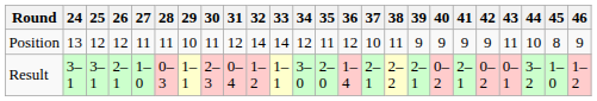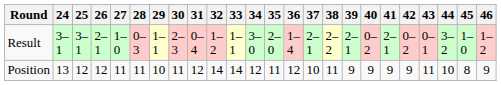rows swapped: Result <-> Position
